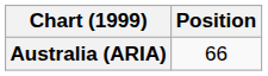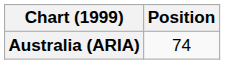Australia (ARIA) | Position: 66 -> 74
